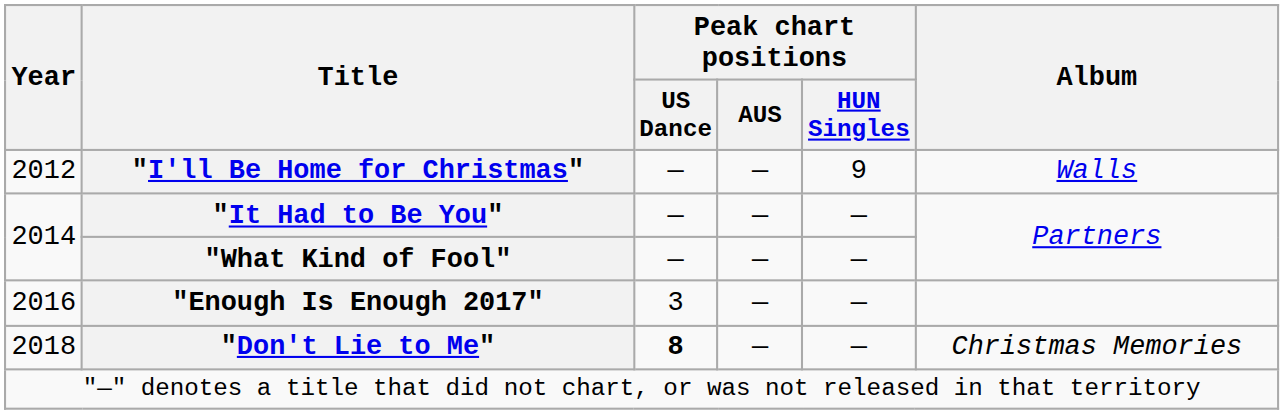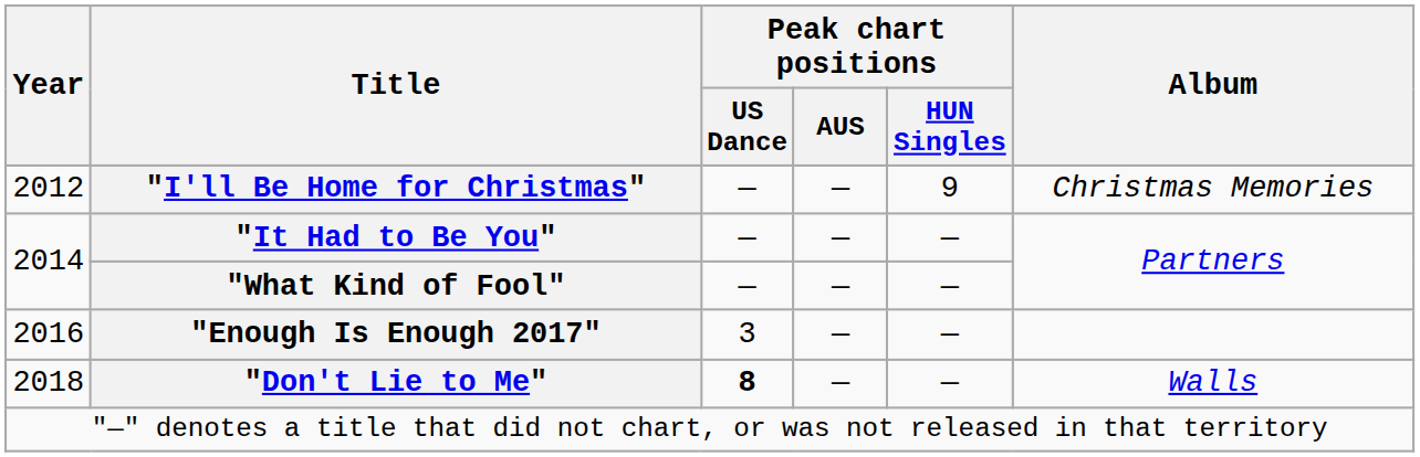"I'll Be Home for Christmas" | Album: Walls -> Christmas Memories
"Don't Lie to Me" | Album: Christmas Memories -> Walls
